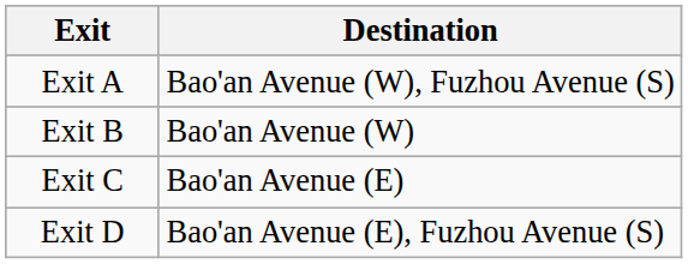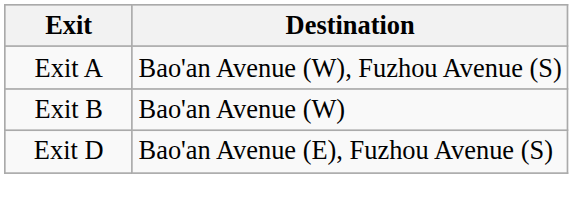- row: Exit C | Bao'an Avenue (E)
